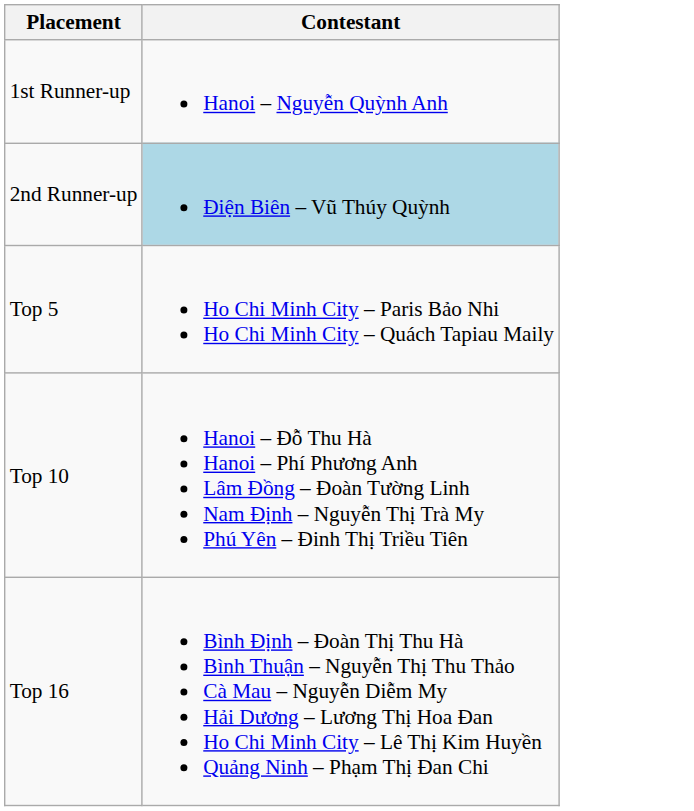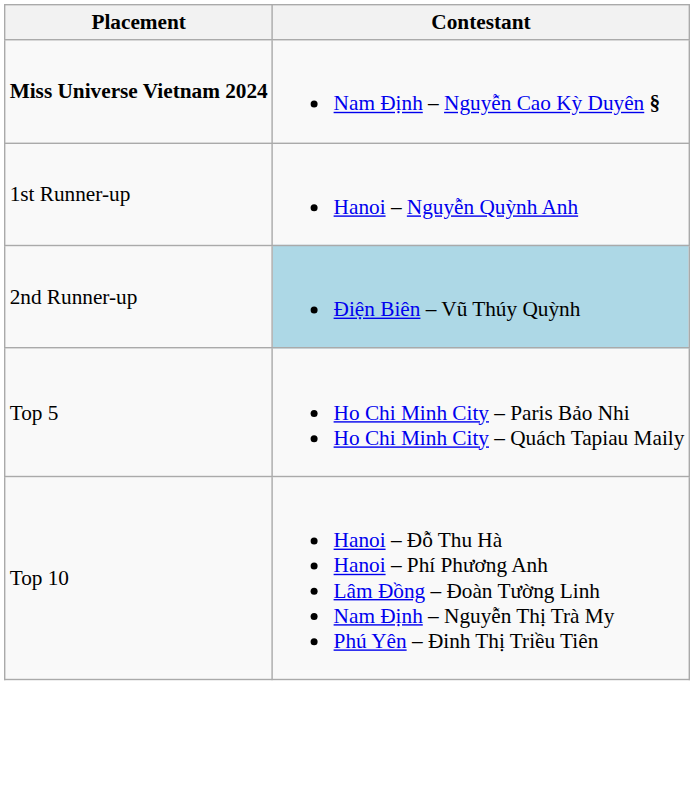+ row: Miss Universe Vietnam 2024 | Nam Định – Nguyễn Cao Kỳ Duyên §
- row: Top 16 | Bình Định – Đoàn Thị Thu Hà Bình Thuận – Nguyễn Thị Thu Thảo Cà Mau – Nguyễn Diễm My Hải Dương – Lương Thị Hoa Đan Ho Chi Minh City – Lê Thị Kim Huyền Quảng Ninh – Phạm Thị Đan Chi
